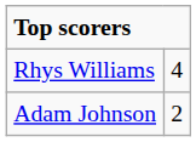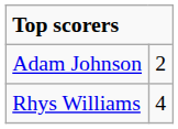rows swapped: Rhys Williams <-> Adam Johnson
